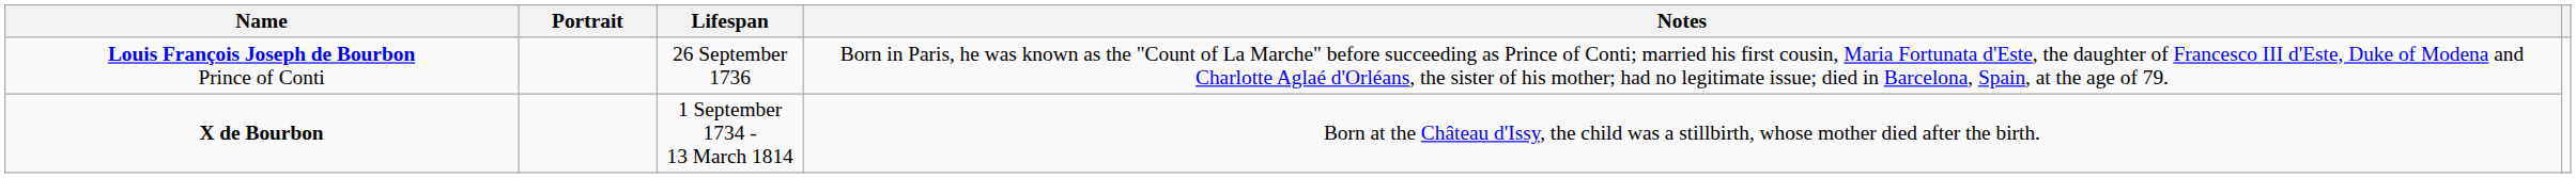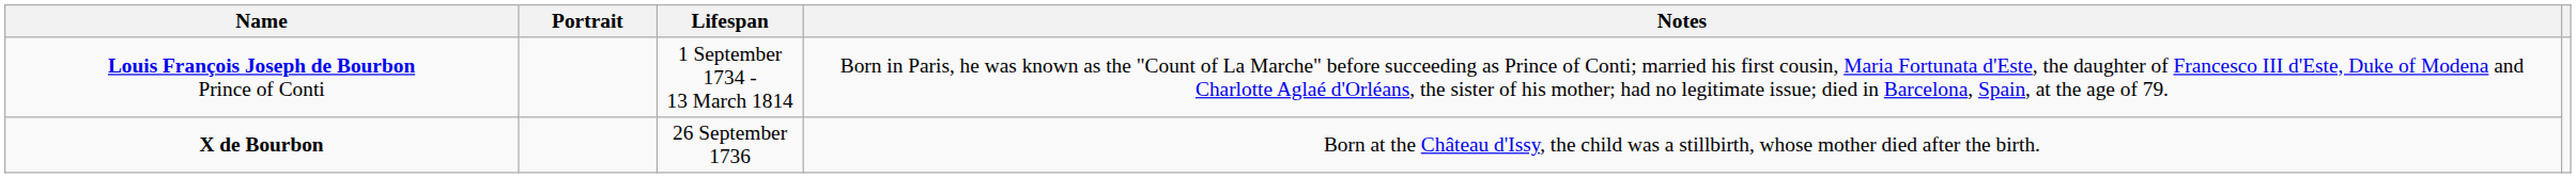Louis François Joseph de Bourbon Prince of Conti | Lifespan: 26 September 1736 -> 1 September 1734 - 13 March 1814
X de Bourbon | Lifespan: 1 September 1734 - 13 March 1814 -> 26 September 1736
